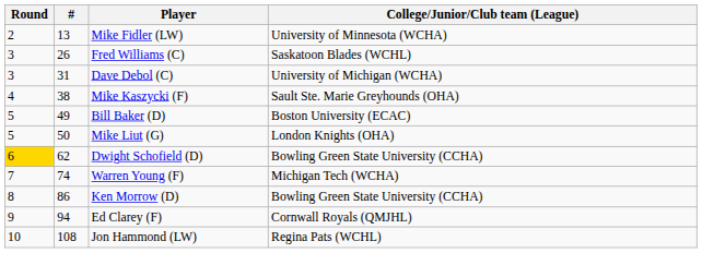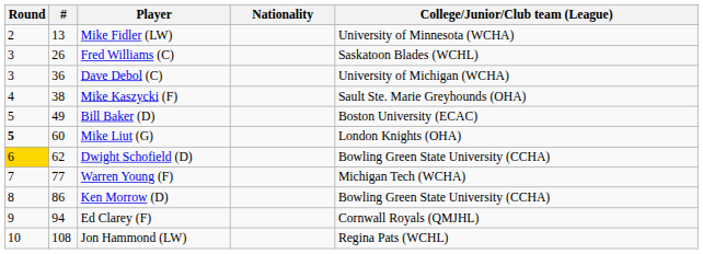+ column: Nationality
Dave Debol (C) | #: 31 -> 36
Mike Liut (G) | Round: normal -> bold
Mike Liut (G) | #: 50 -> 60
Warren Young (F) | #: 74 -> 77
